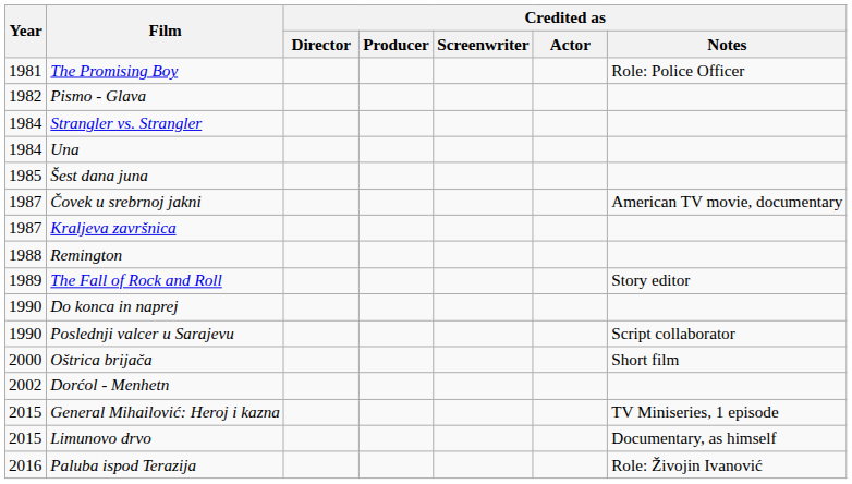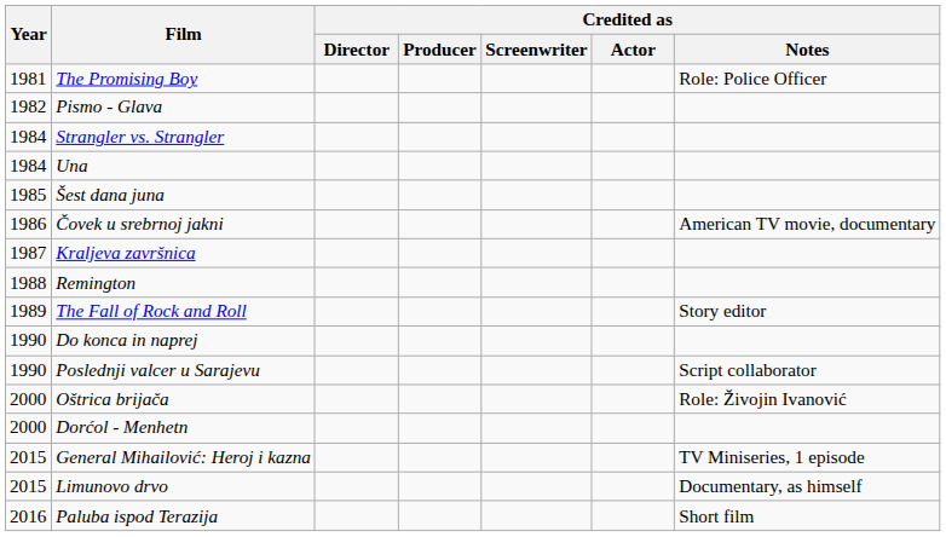Čovek u srebrnoj jakni | Year: 1987 -> 1986
Oštrica brijača | Credited as / Notes: Short film -> Role: Živojin Ivanović
Dorćol - Menhetn | Year: 2002 -> 2000
Paluba ispod Terazija | Credited as / Notes: Role: Živojin Ivanović -> Short film
